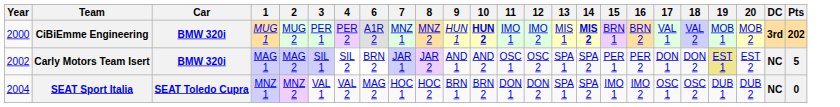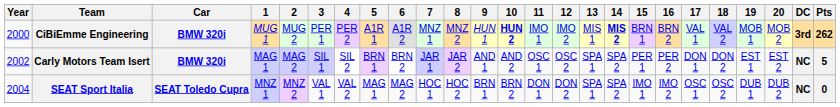+ column: 5 | A1R 1 | BRN 1 | MAG 1
CiBiEmme Engineering | Pts: 202 -> 262
Carly Motors Team Isert | 19: khaki background -> no background
